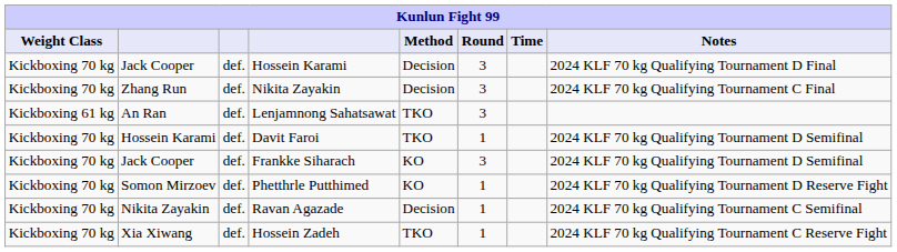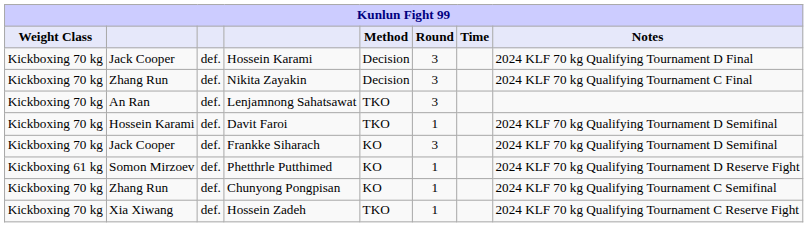Lenjamnong Sahatsawat | Weight Class: Kickboxing 61 kg -> Kickboxing 70 kg
Phetthrle Putthimed | Weight Class: Kickboxing 70 kg -> Kickboxing 61 kg
+ row: Kickboxing 70 kg | Zhang Run | def. | Chunyong Pongpisan | KO | 1 | 2024 KLF 70 kg Qualifying Tournament C Semifinal
- row: Kickboxing 70 kg | Nikita Zayakin | def. | Ravan Agazade | Decision | 1 | 2024 KLF 70 kg Qualifying Tournament C Semifinal
